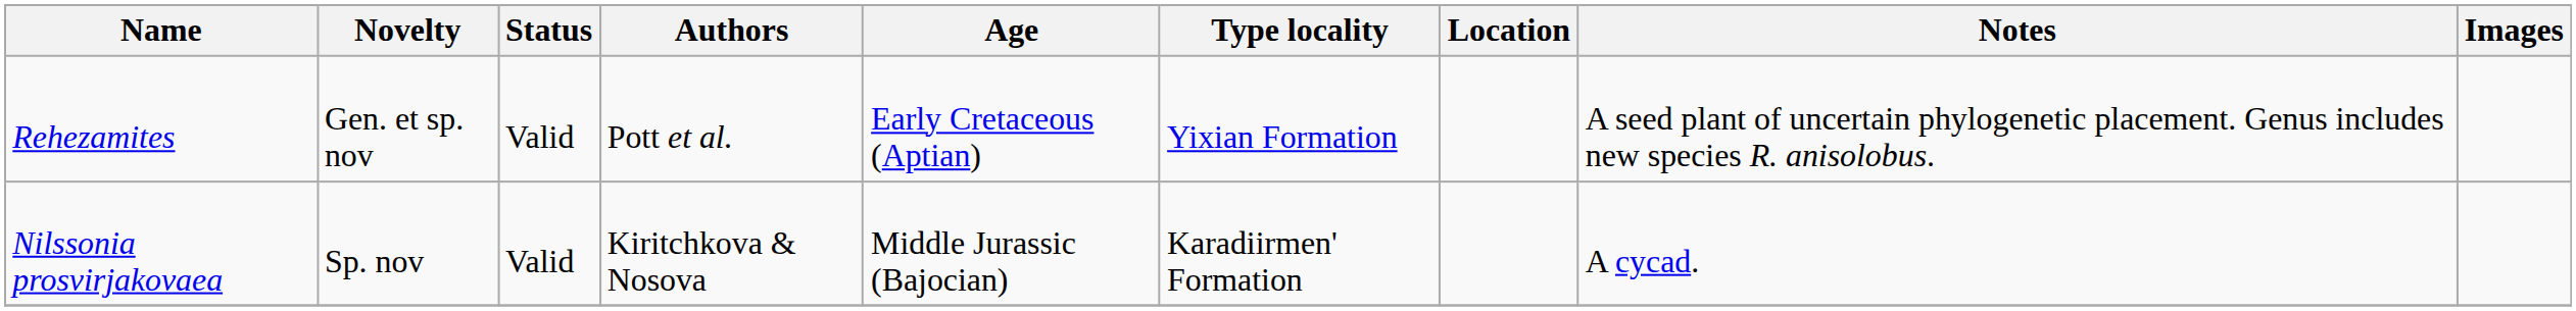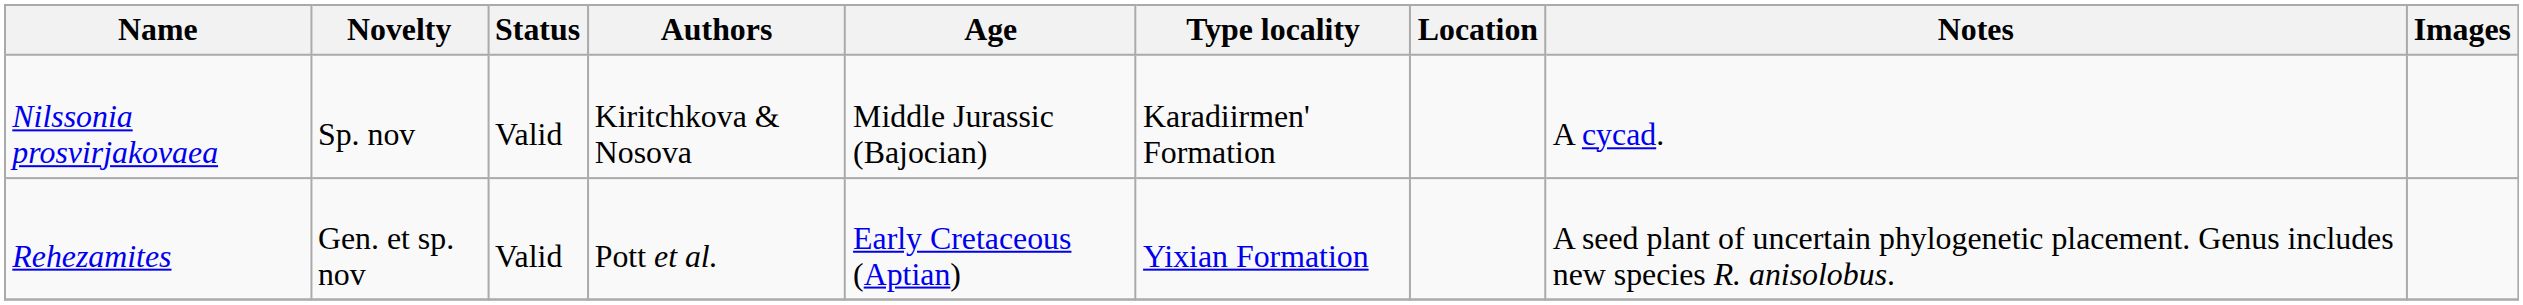rows swapped: Nilssonia prosvirjakovaea <-> Rehezamites
